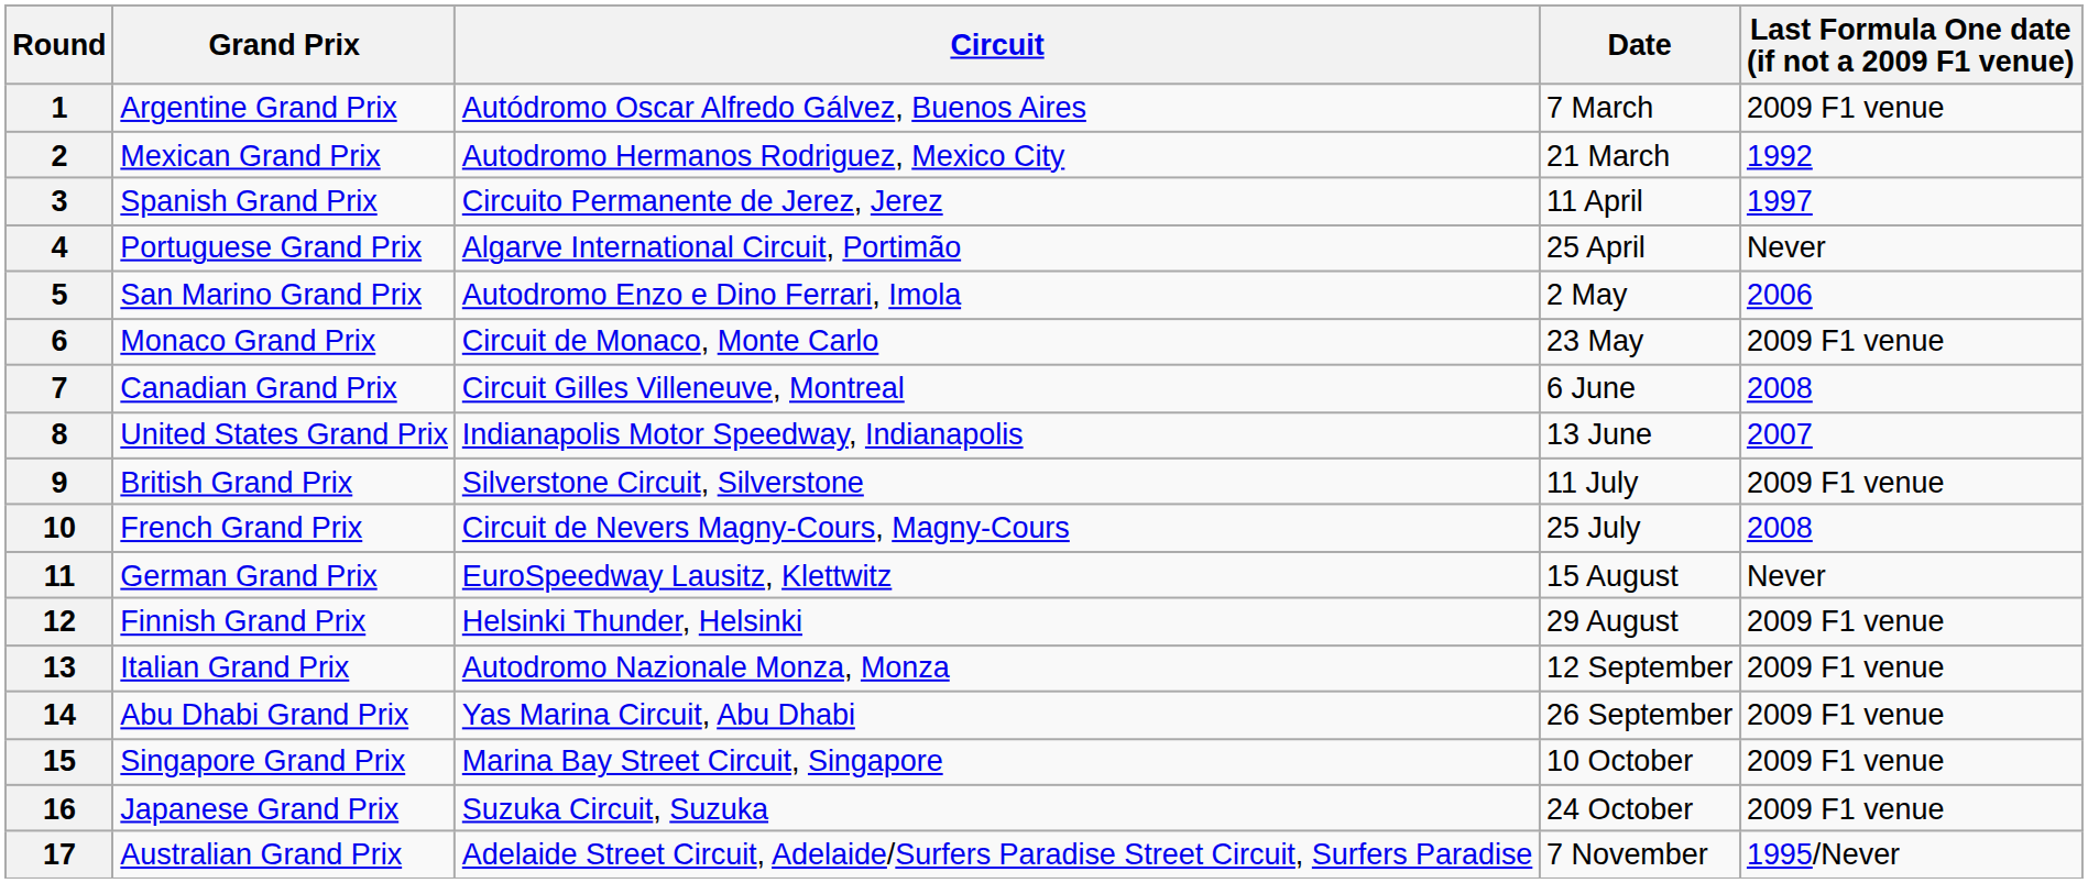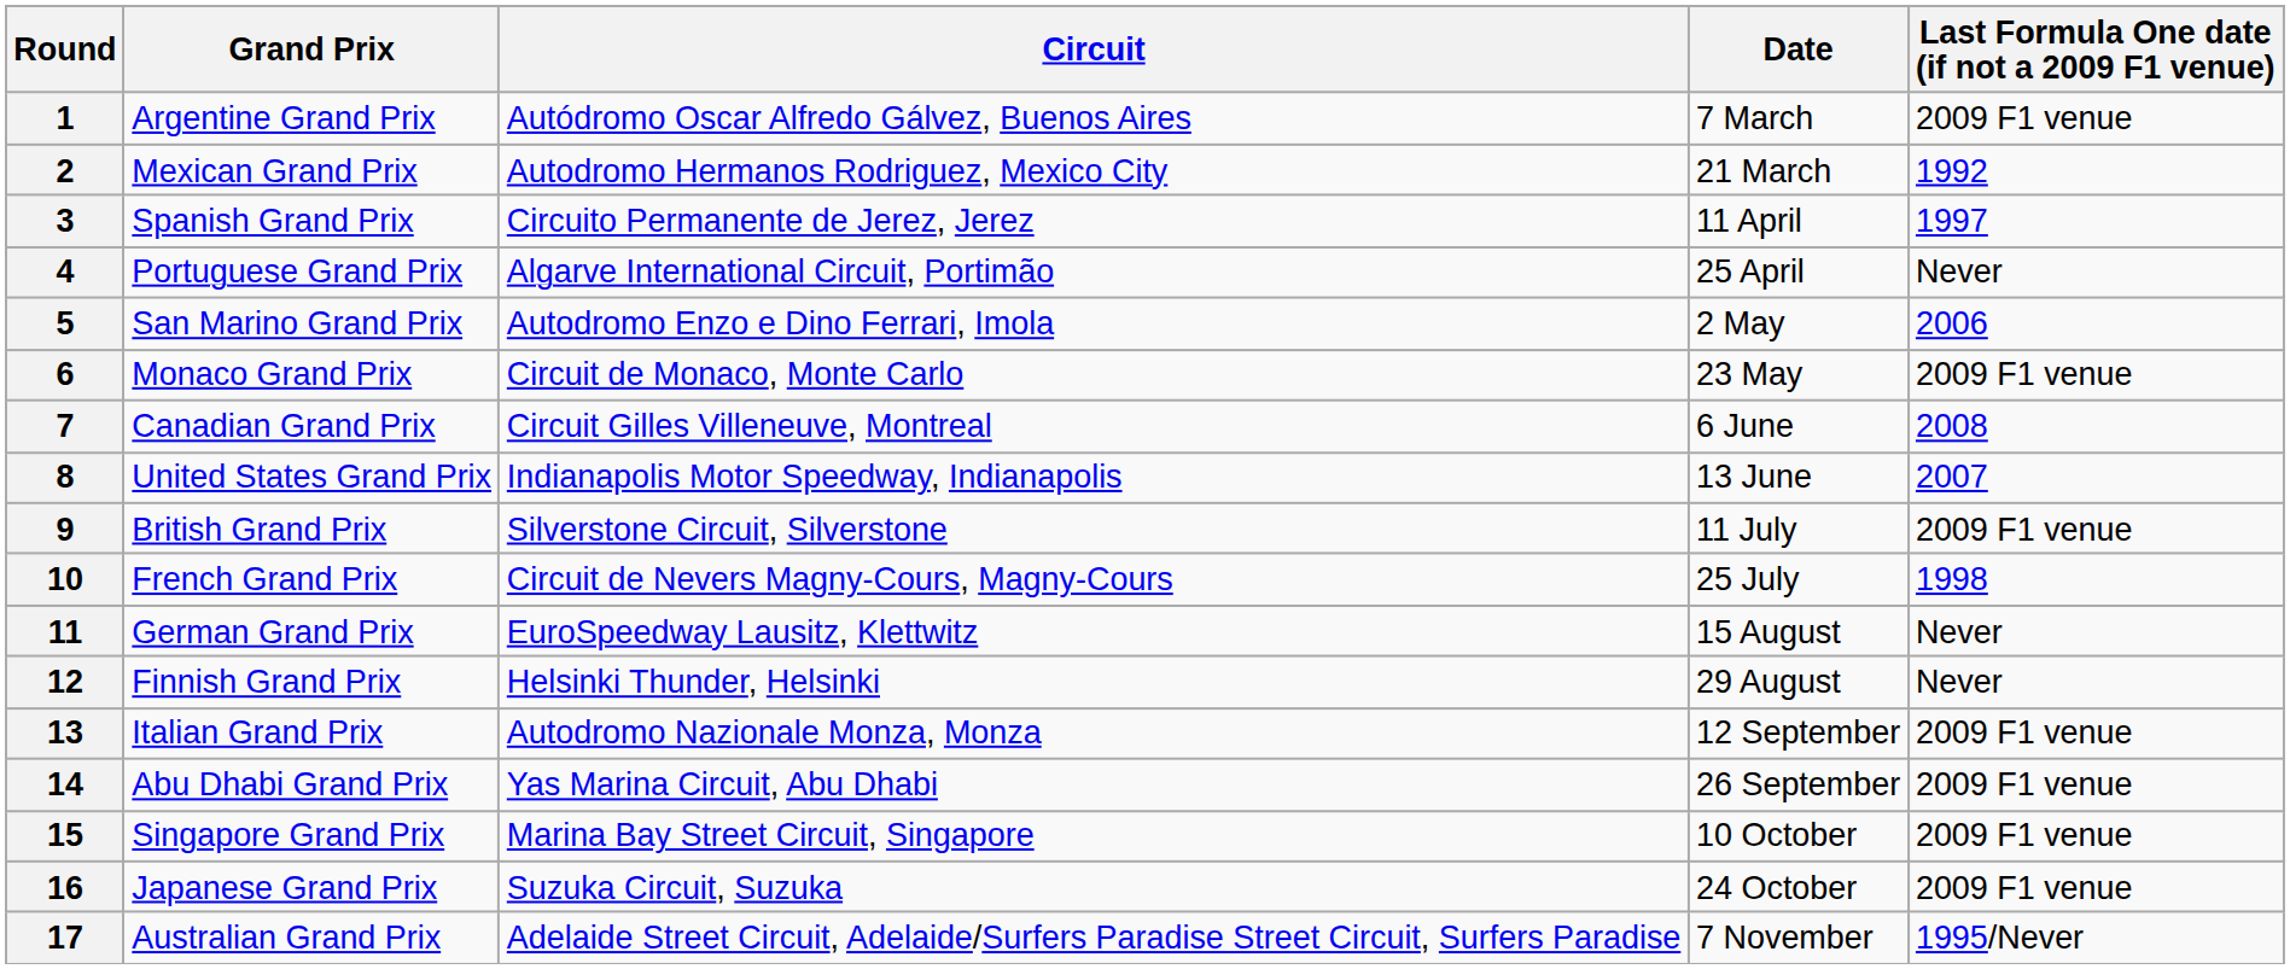10 | Last Formula One date (if not a 2009 F1 venue): 2008 -> 1998
12 | Last Formula One date (if not a 2009 F1 venue): 2009 F1 venue -> Never
